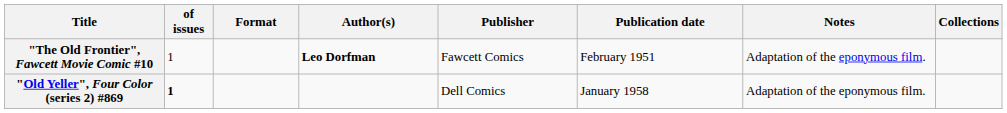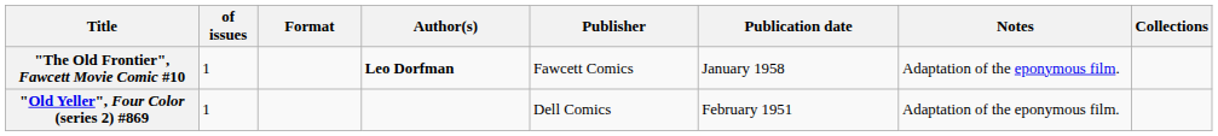"The Old Frontier", Fawcett Movie Comic #10 | Publication date: February 1951 -> January 1958
"Old Yeller", Four Color (series 2) #869 | of issues: bold -> normal
"Old Yeller", Four Color (series 2) #869 | Publication date: January 1958 -> February 1951
